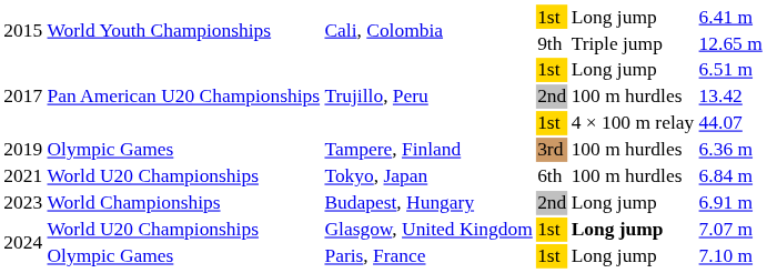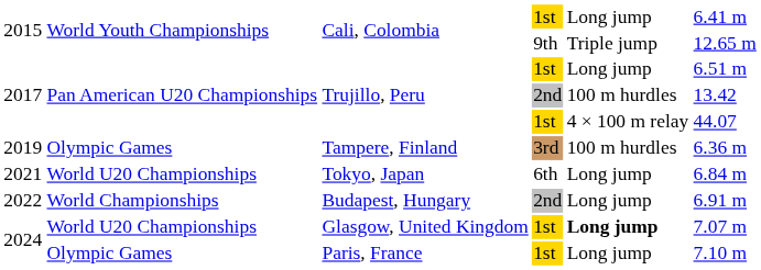Tokyo, Japan | column 5: 100 m hurdles -> Long jump
Budapest, Hungary | column 1: 2023 -> 2022
